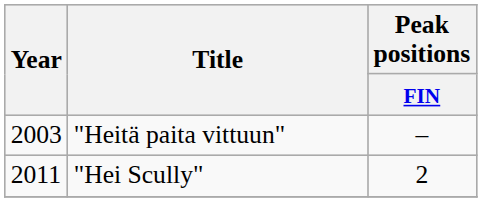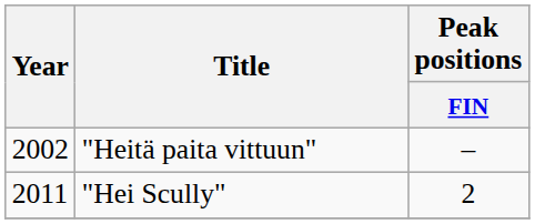"Heitä paita vittuun" | Year: 2003 -> 2002
